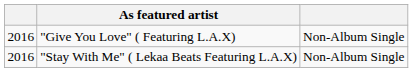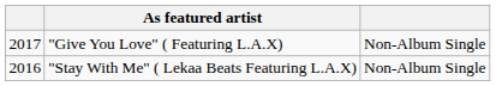"Give You Love" ( Featuring L.A.X) | column 1: 2016 -> 2017
